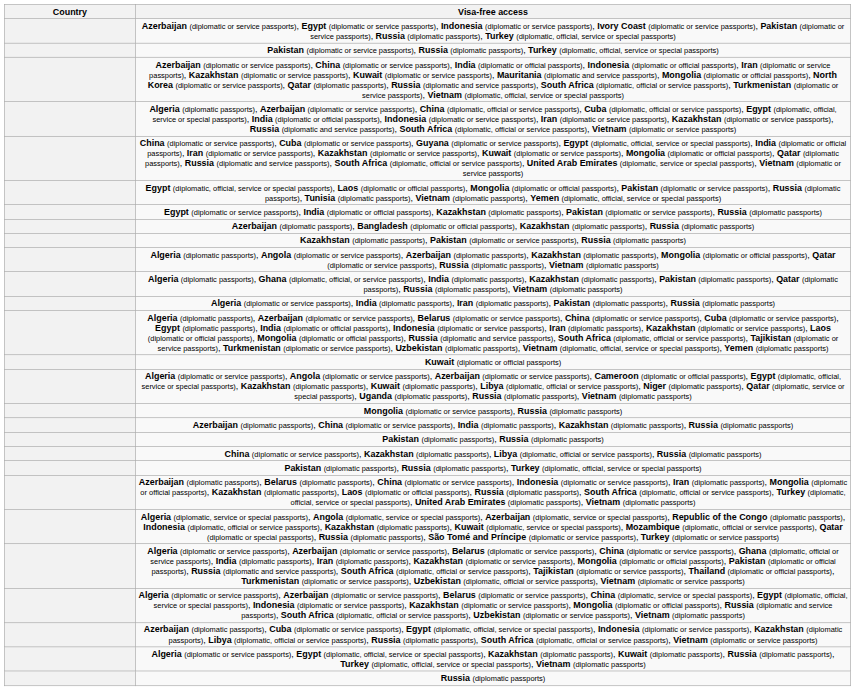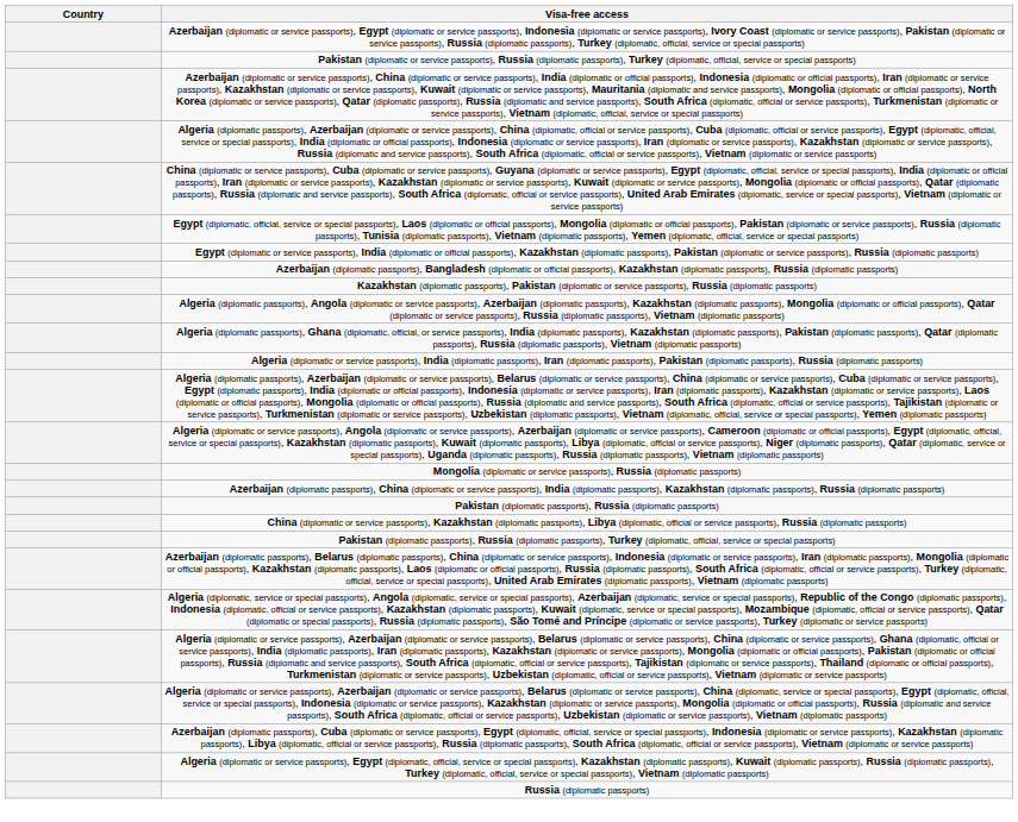- row: Kuwait (diplomatic or official passports)
